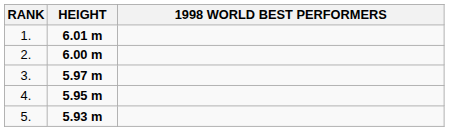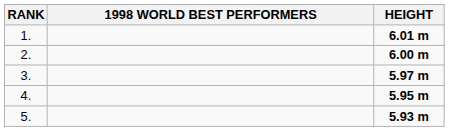columns swapped: 1998 WORLD BEST PERFORMERS <-> HEIGHT
